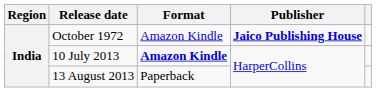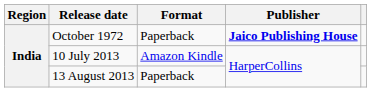October 1972 | Format: Amazon Kindle -> Paperback
10 July 2013 | Format: bold -> normal
